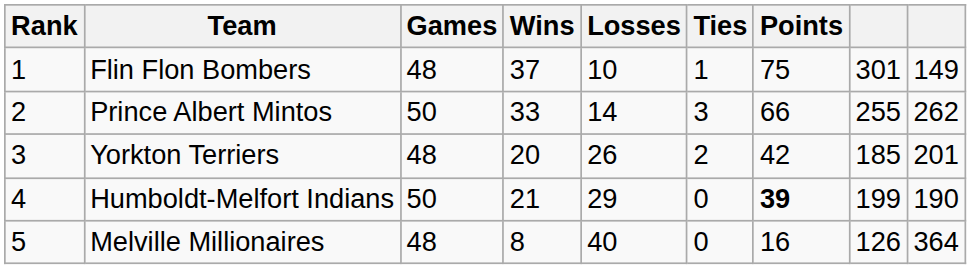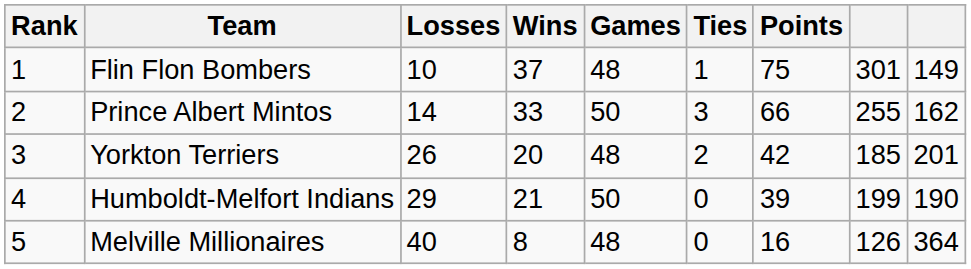columns swapped: Games <-> Losses
Prince Albert Mintos | column 9: 262 -> 162
Humboldt-Melfort Indians | Points: bold -> normal
